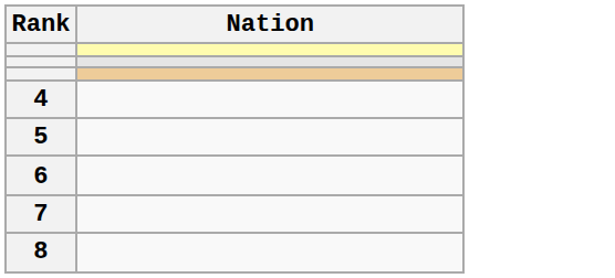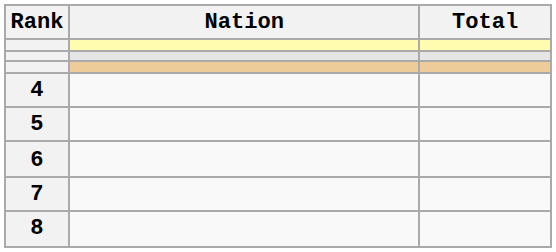+ column: Total
